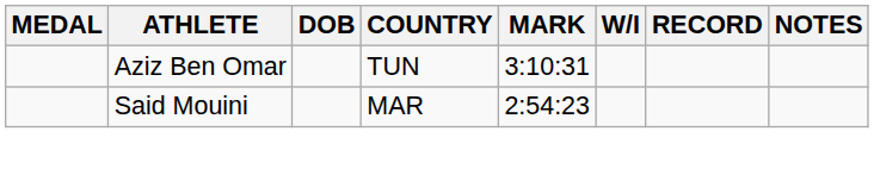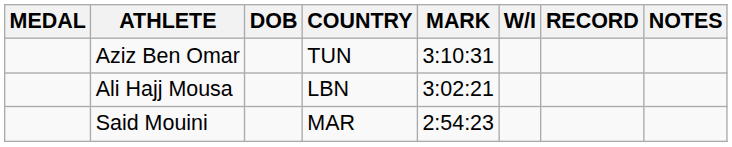+ row: Ali Hajj Mousa | LBN | 3:02:21
